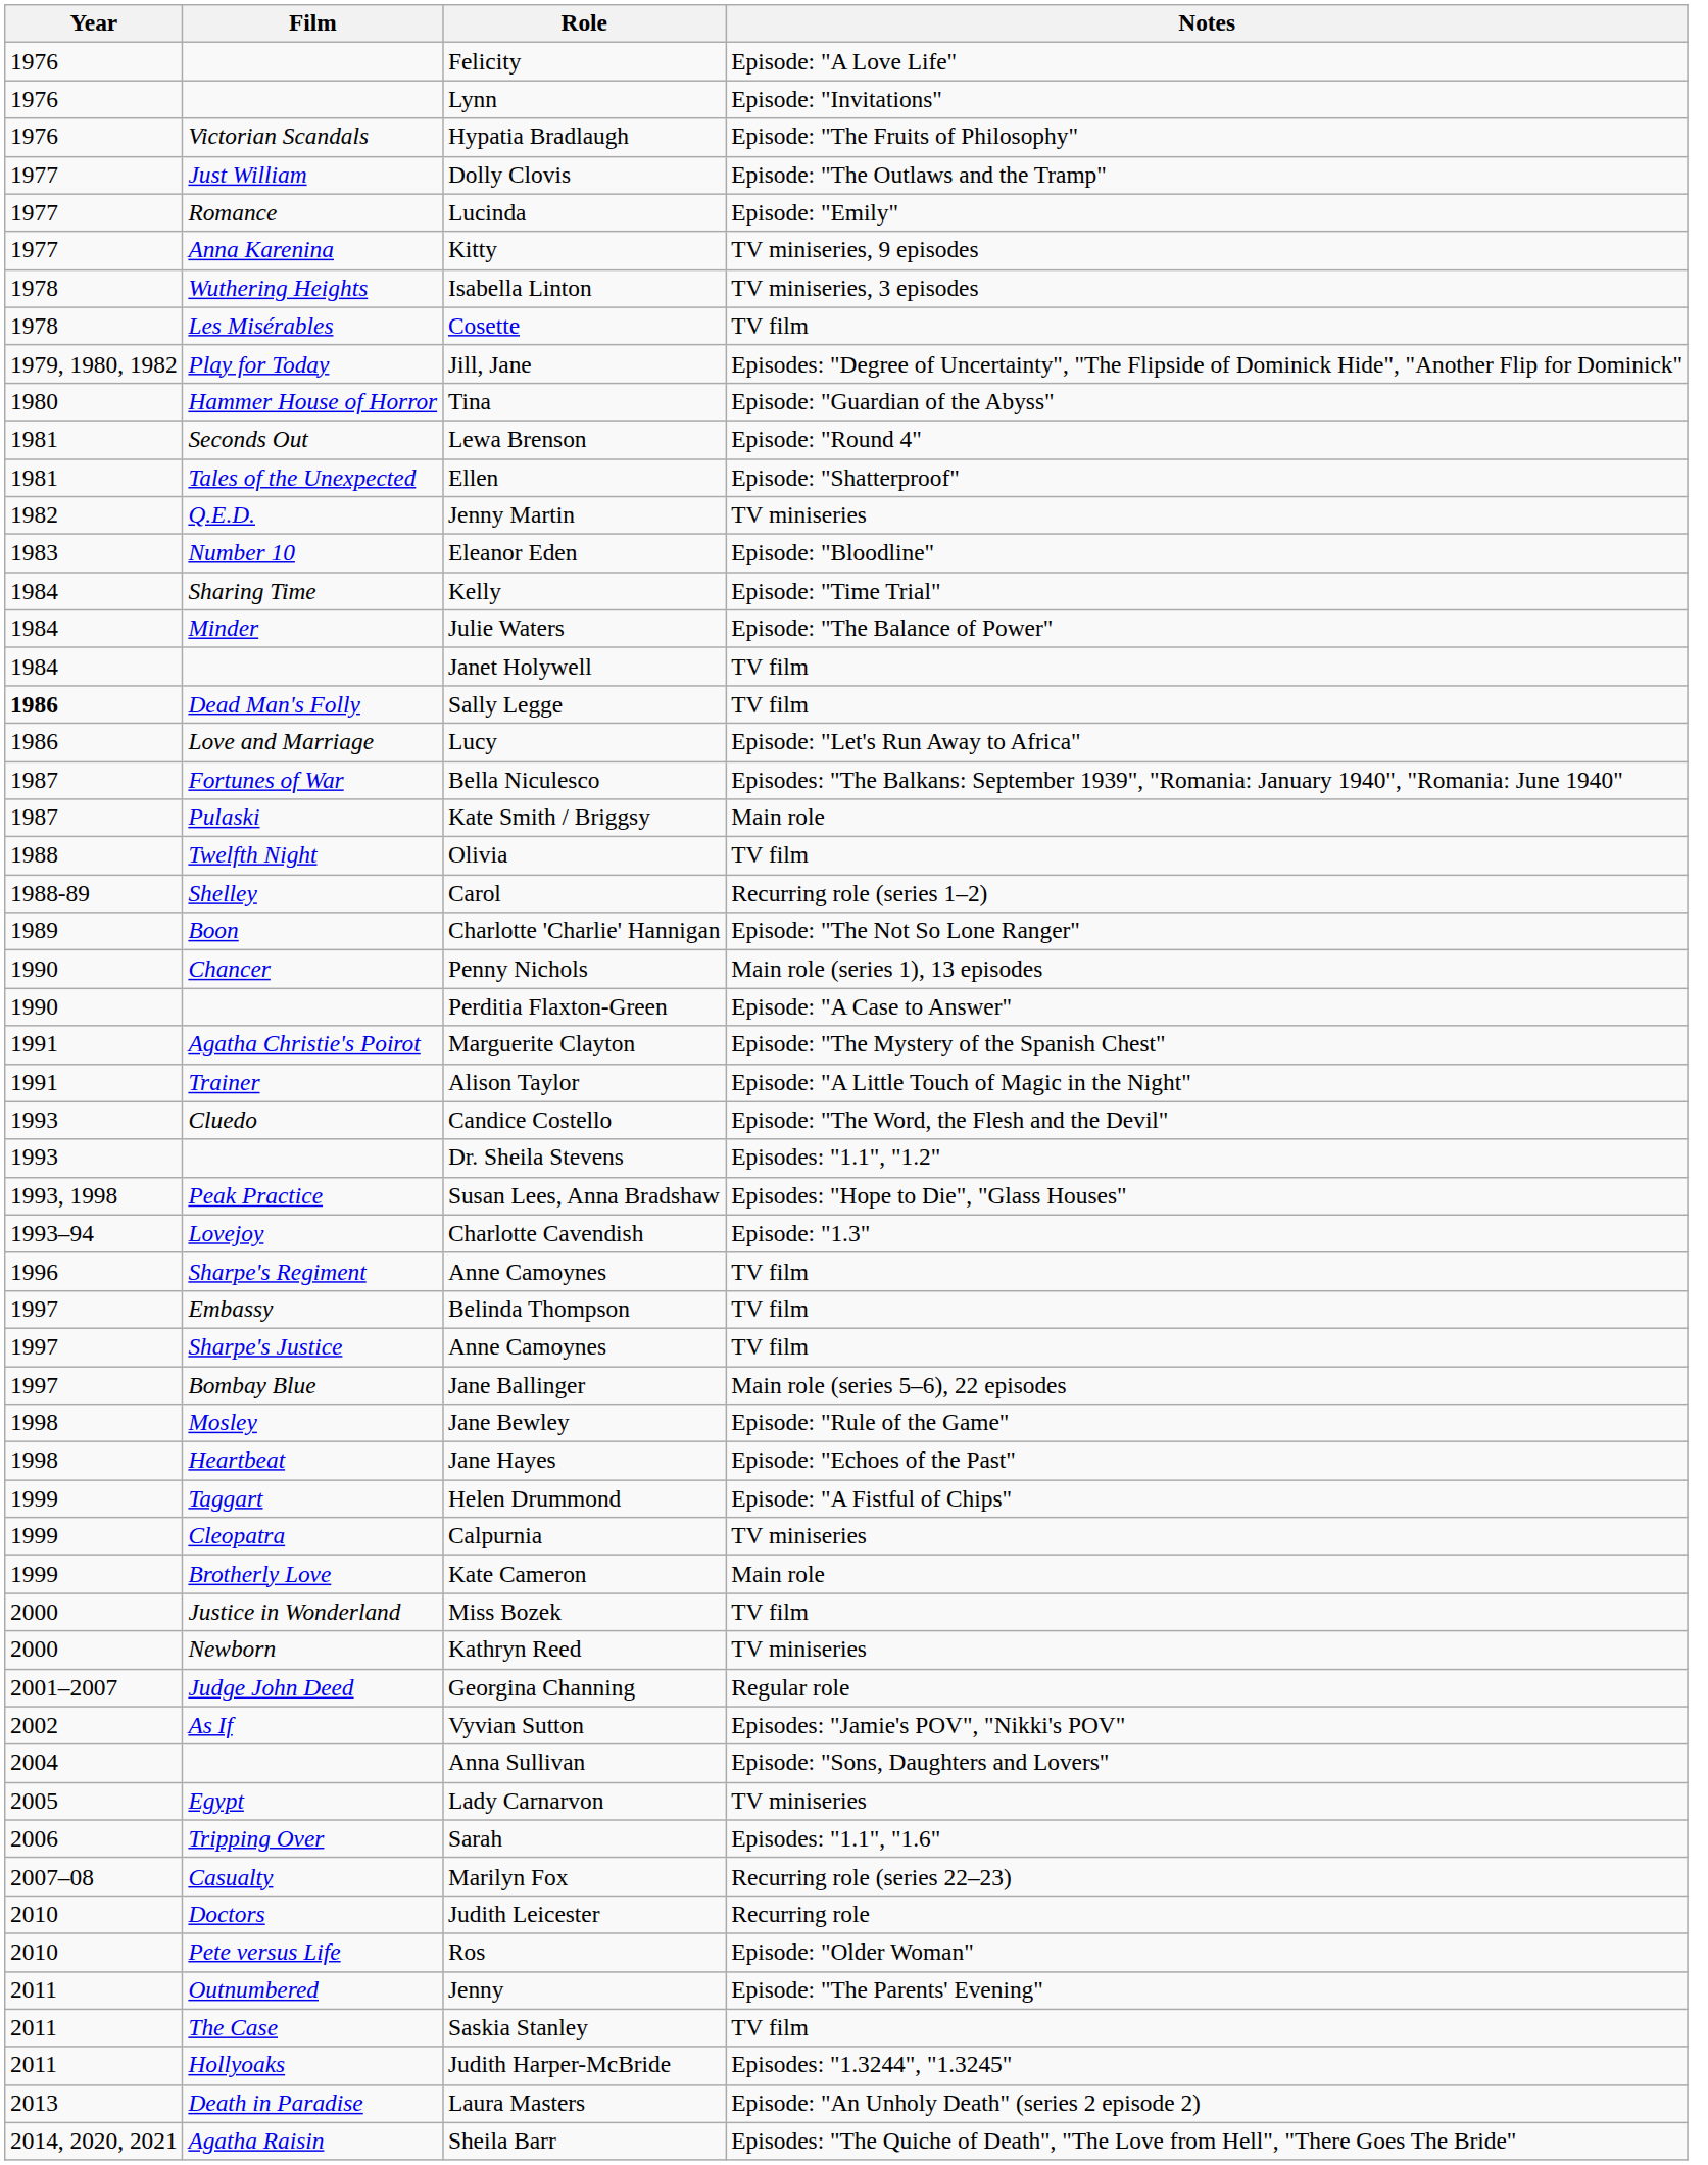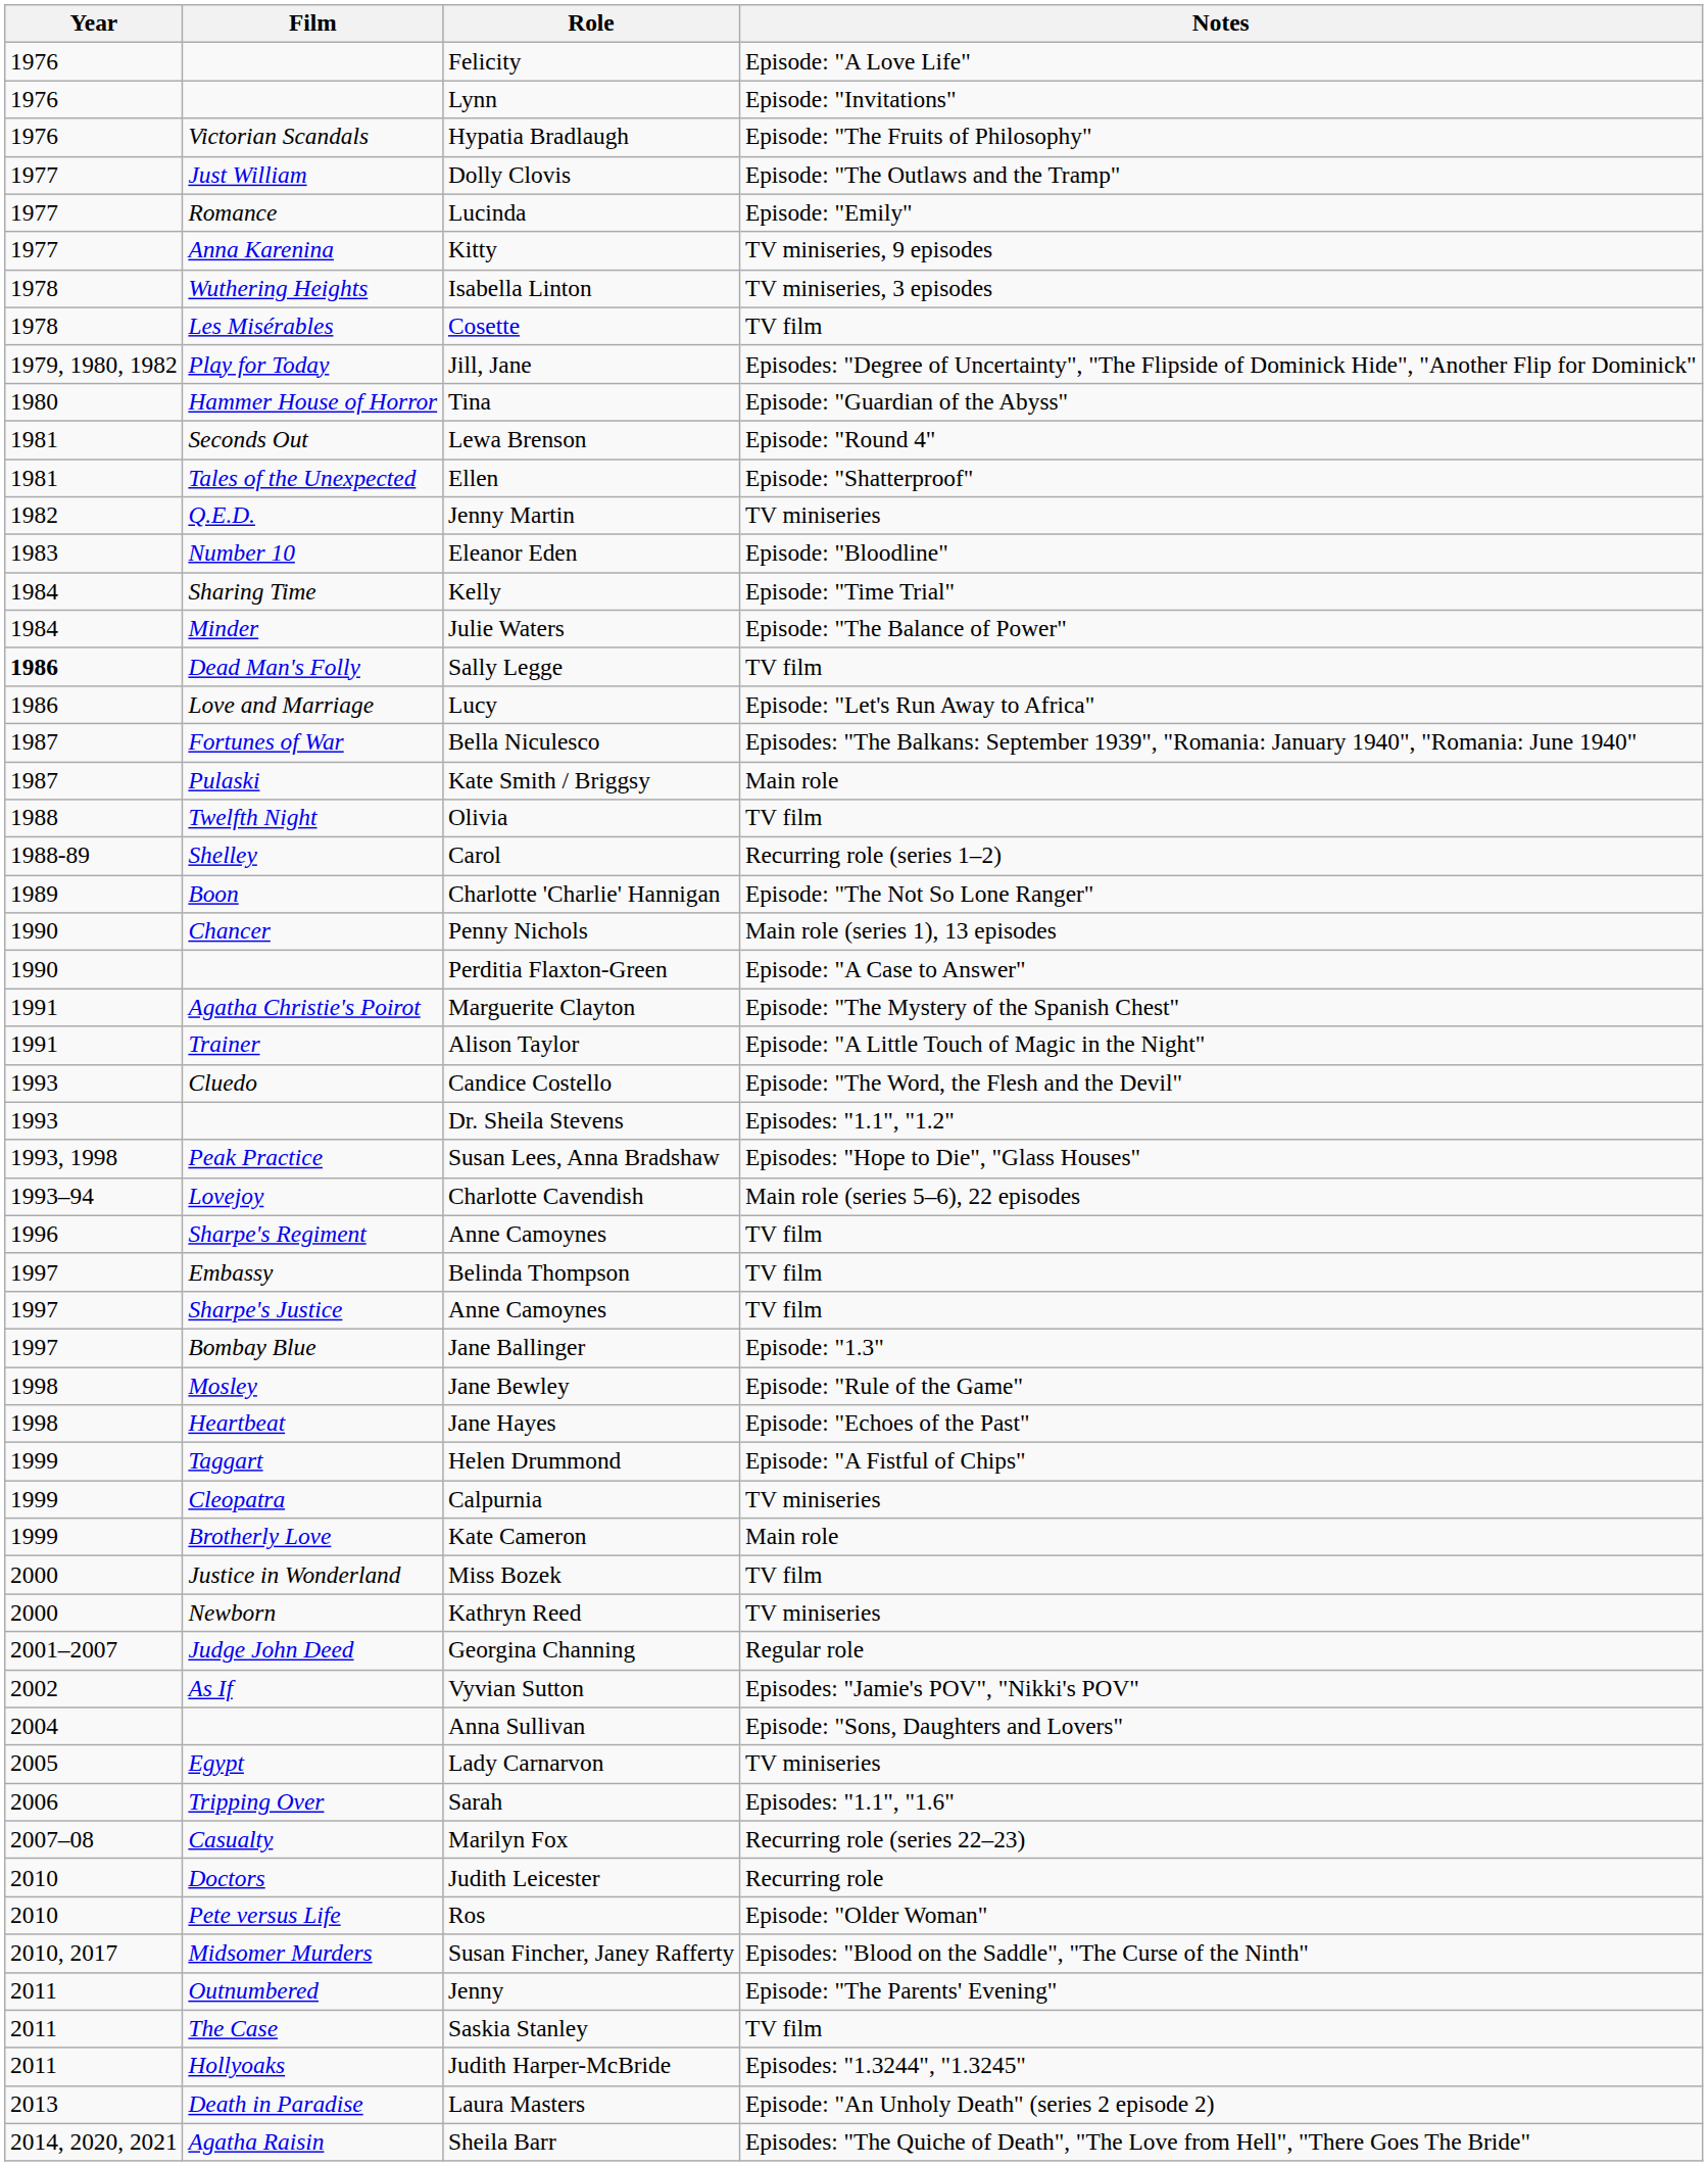- row: 1984 | Janet Holywell | TV film
Charlotte Cavendish | Notes: Episode: "1.3" -> Main role (series 5–6), 22 episodes
Jane Ballinger | Notes: Main role (series 5–6), 22 episodes -> Episode: "1.3"
+ row: 2010, 2017 | Midsomer Murders | Susan Fincher, Janey Rafferty | Episodes: "Blood on the Saddle", "The Curse of the Ninth"
